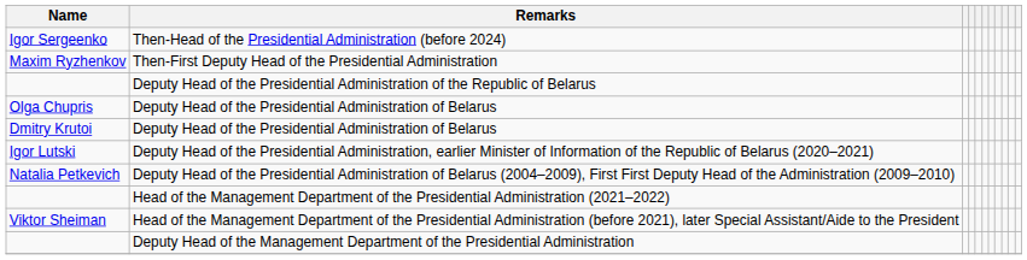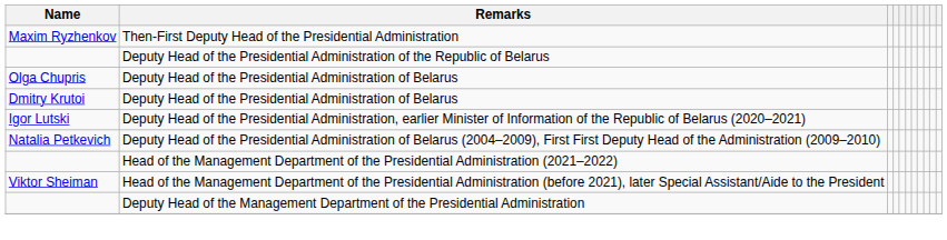- row: Igor Sergeenko | Then-Head of the Presidential Administration (before 2024)
